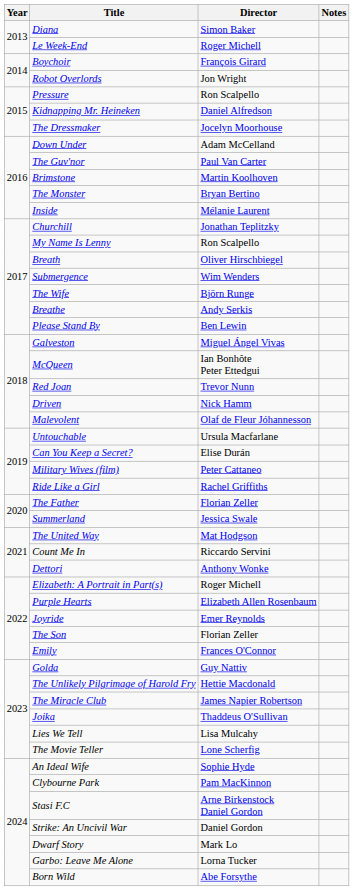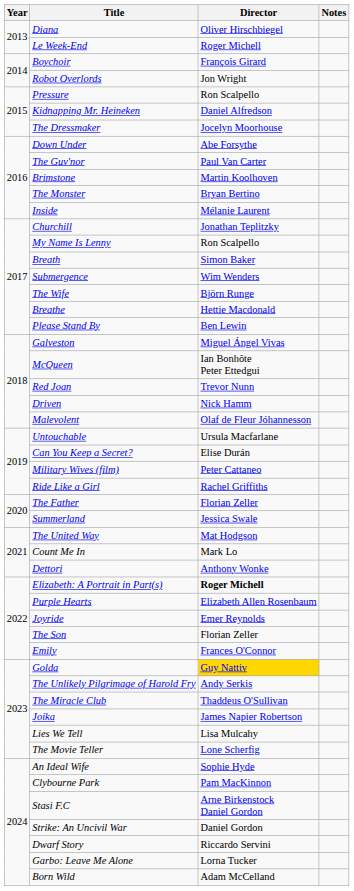Diana | Director: Simon Baker -> Oliver Hirschbiegel
Down Under | Director: Adam McCelland -> Abe Forsythe
Breath | Director: Oliver Hirschbiegel -> Simon Baker
Breathe | Director: Andy Serkis -> Hettie Macdonald
Count Me In | Director: Riccardo Servini -> Mark Lo
Elizabeth: A Portrait in Part(s) | Director: normal -> bold
Golda | Director: no background -> gold background
The Unlikely Pilgrimage of Harold Fry | Director: Hettie Macdonald -> Andy Serkis
The Miracle Club | Director: James Napier Robertson -> Thaddeus O'Sullivan
Joika | Director: Thaddeus O'Sullivan -> James Napier Robertson
Dwarf Story | Director: Mark Lo -> Riccardo Servini
Born Wild | Director: Abe Forsythe -> Adam McCelland
